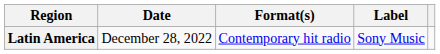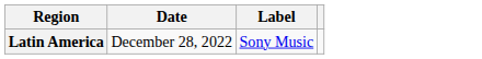- column: Format(s) | Contemporary hit radio
